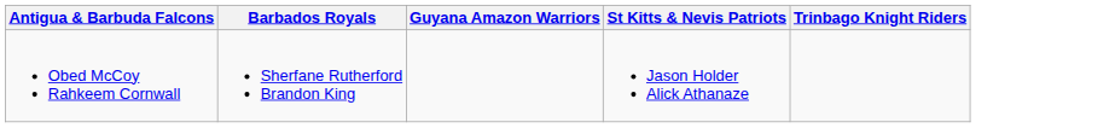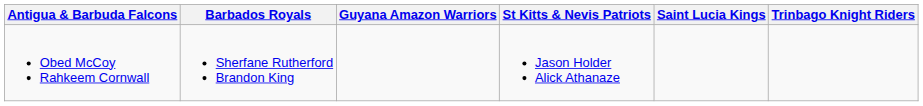+ column: Saint Lucia Kings
